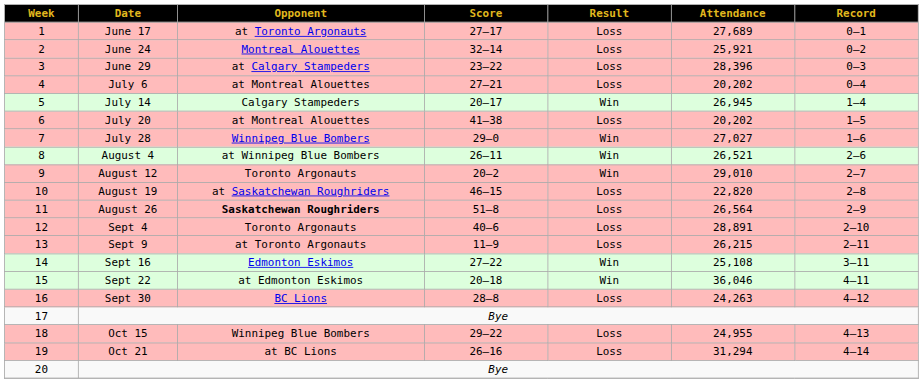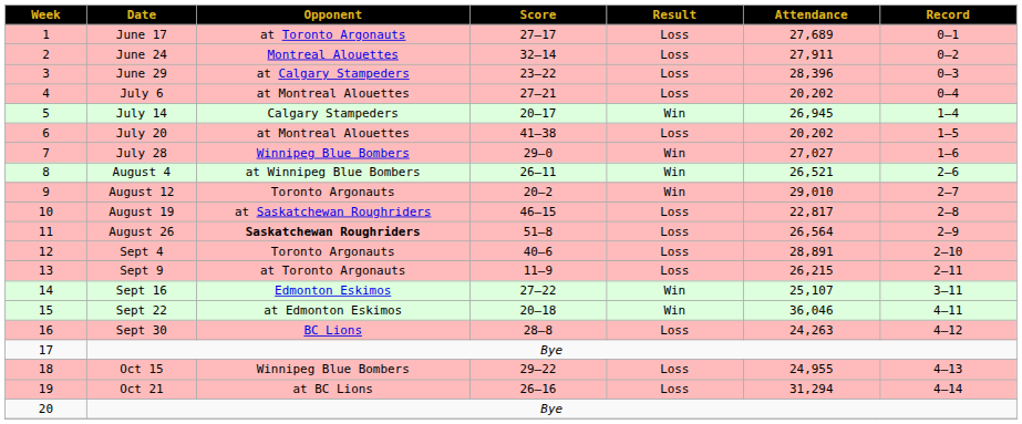June 24 | Attendance: 25,921 -> 27,911
August 19 | Attendance: 22,820 -> 22,817
Sept 16 | Attendance: 25,108 -> 25,107
